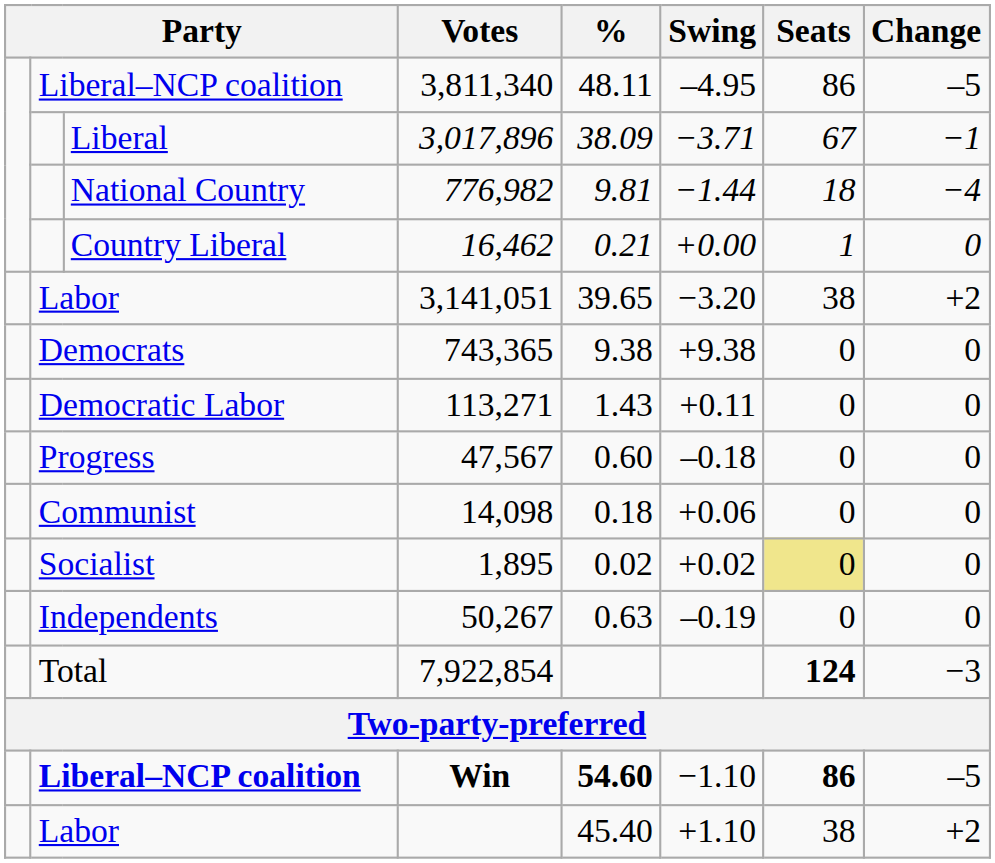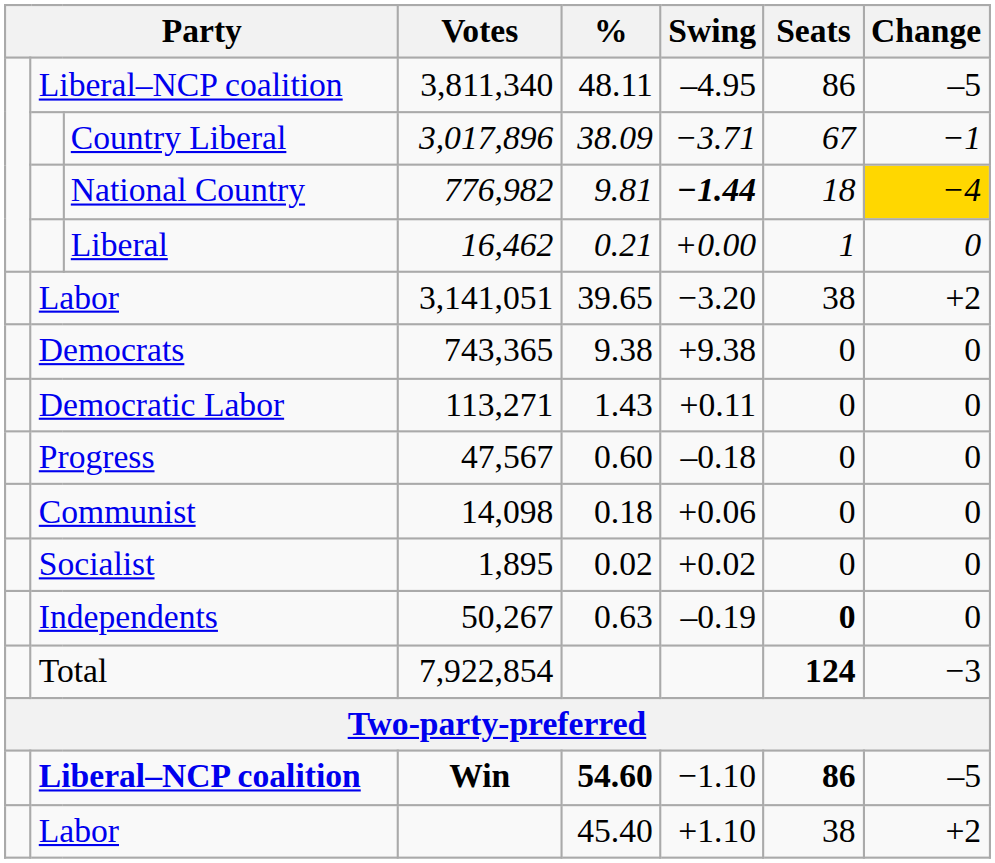3,017,896 | column 3: Liberal -> Country Liberal
776,982 | Swing: normal -> bold
776,982 | Change: no background -> gold background
16,462 | column 3: Country Liberal -> Liberal
1,895 | Seats: khaki background -> no background
50,267 | Seats: normal -> bold
